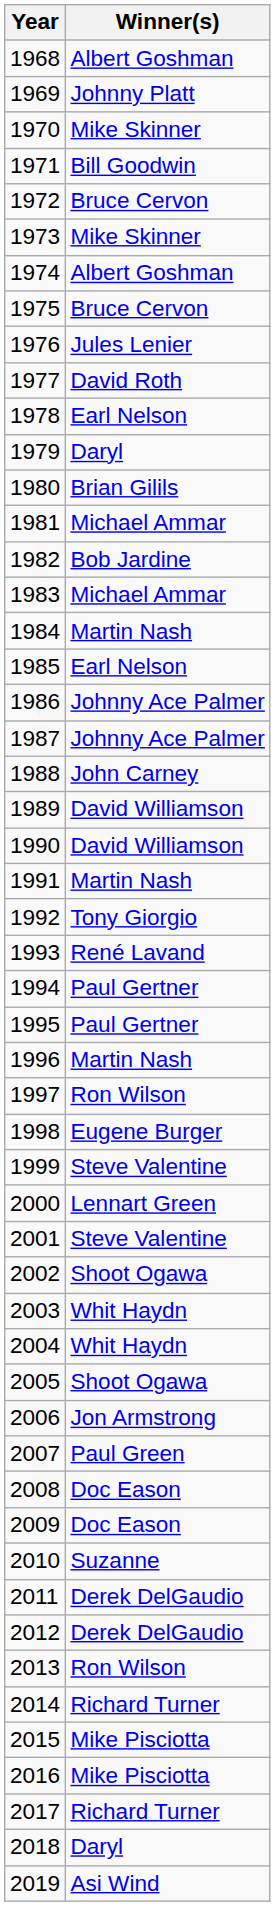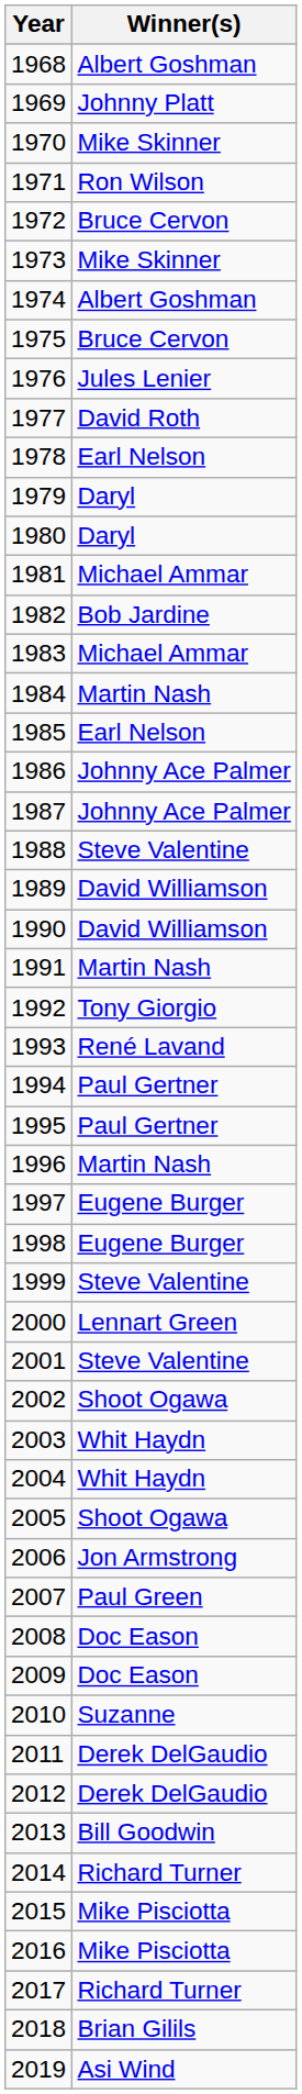1971 | Winner(s): Bill Goodwin -> Ron Wilson
1980 | Winner(s): Brian Gilils -> Daryl
1988 | Winner(s): John Carney -> Steve Valentine
1997 | Winner(s): Ron Wilson -> Eugene Burger
2013 | Winner(s): Ron Wilson -> Bill Goodwin
2018 | Winner(s): Daryl -> Brian Gilils
